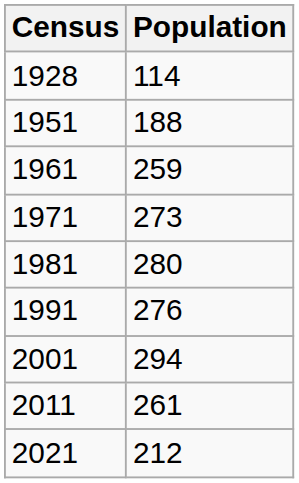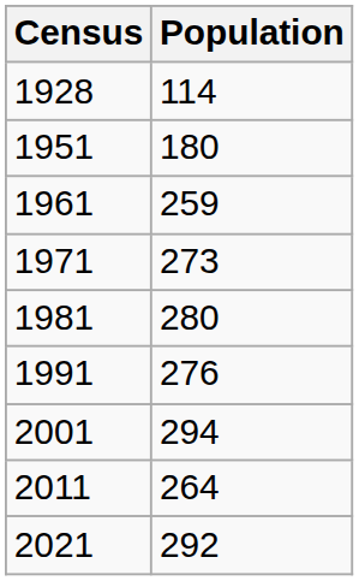1951 | Population: 188 -> 180
2011 | Population: 261 -> 264
2021 | Population: 212 -> 292
